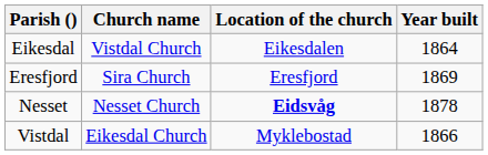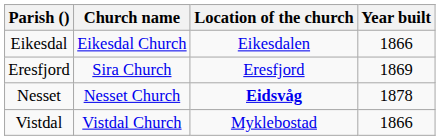Eikesdal | Church name: Vistdal Church -> Eikesdal Church
Eikesdal | Year built: 1864 -> 1866
Vistdal | Church name: Eikesdal Church -> Vistdal Church
